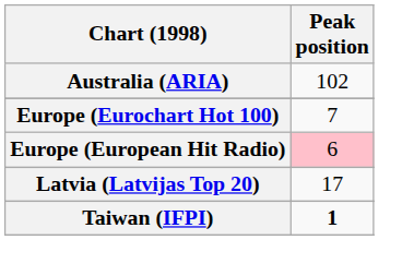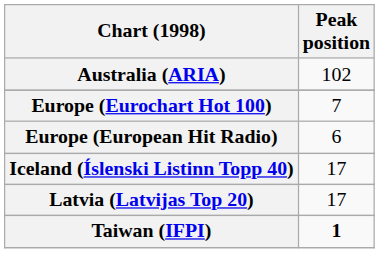Europe (European Hit Radio) | Peak position: pink background -> no background
+ row: Iceland (Íslenski Listinn Topp 40) | 17
